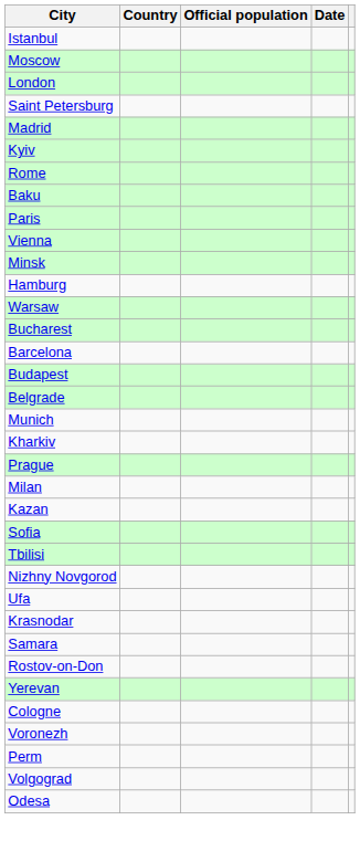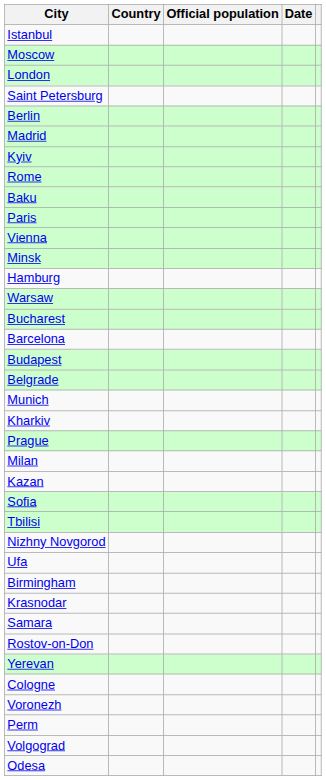+ row: Berlin
+ row: Birmingham
